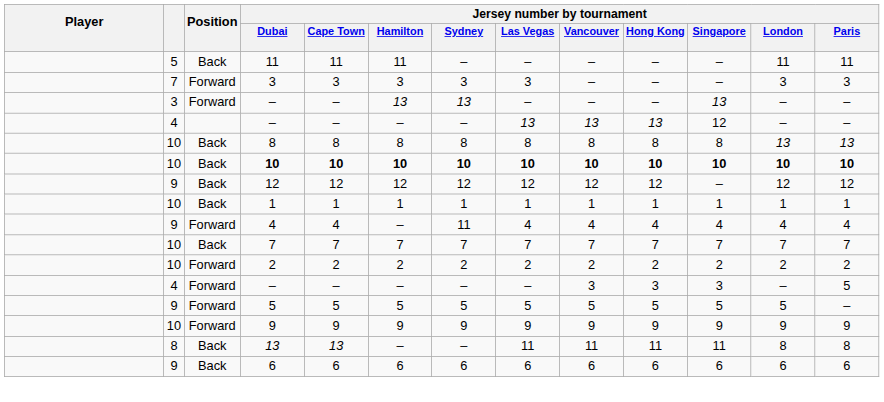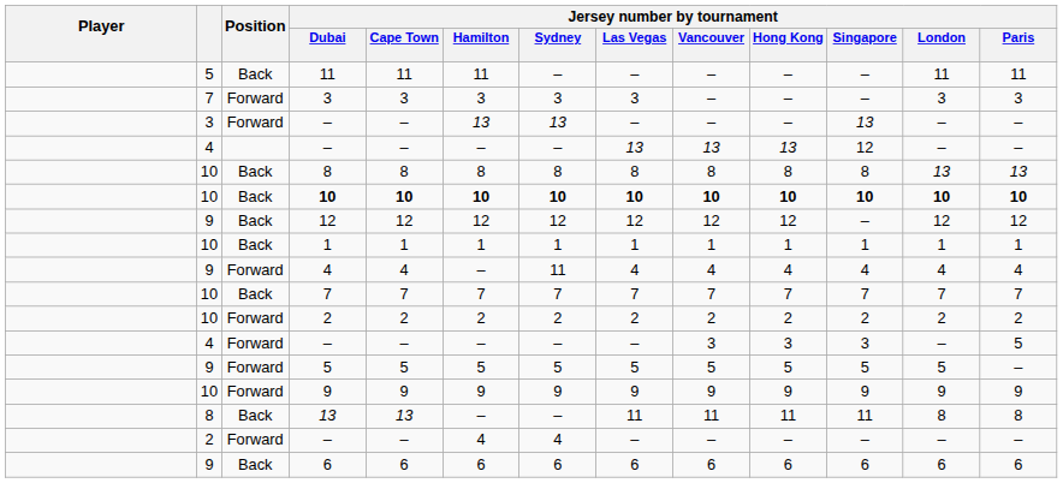+ row: 2 | Forward | – | – | 4 | 4 | – | – | – | – | – | –
